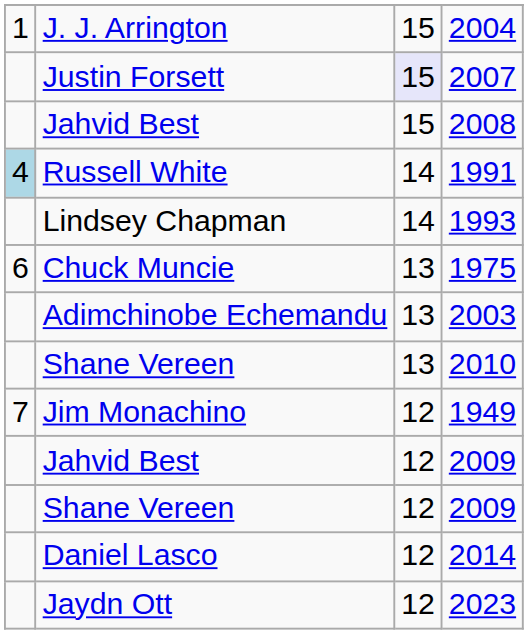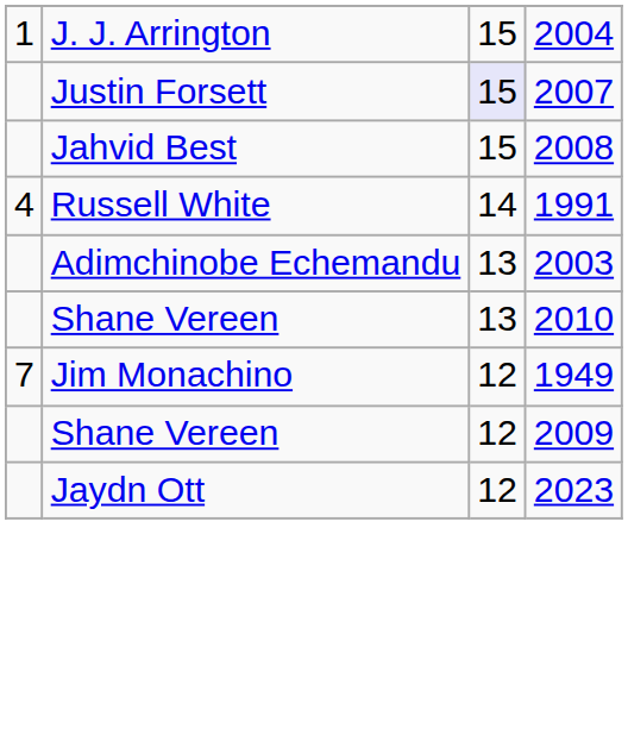1991 | column 1: lightblue background -> no background
- row: Lindsey Chapman | 14 | 1993
- row: 6 | Chuck Muncie | 13 | 1975
- row: Jahvid Best | 12 | 2009
- row: Daniel Lasco | 12 | 2014
